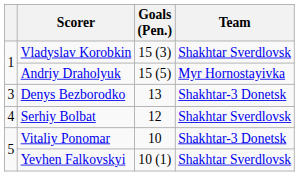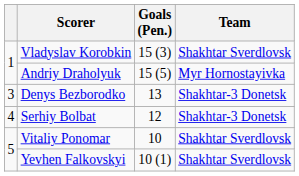Serhiy Bolbat | Team: Shakhtar Sverdlovsk -> Shakhtar-3 Donetsk
Vitaliy Ponomar | Team: Shakhtar-3 Donetsk -> Shakhtar Sverdlovsk
